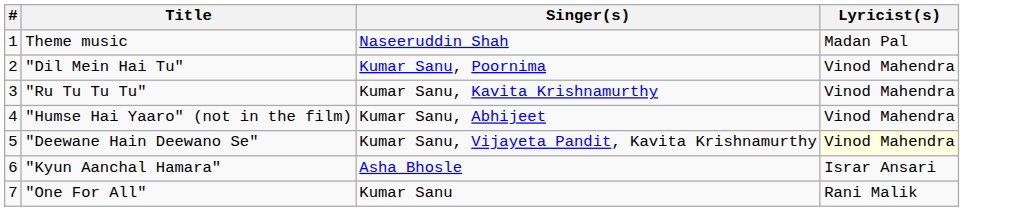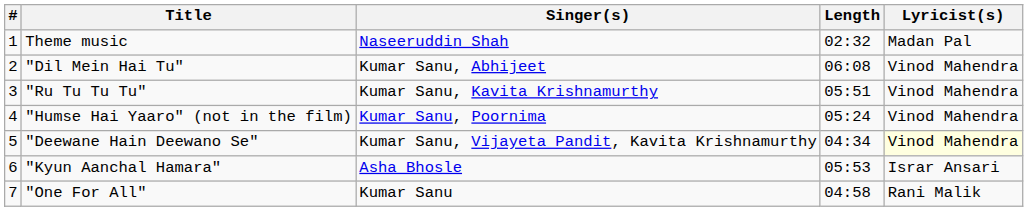+ column: Length | 02:32 | 06:08 | 05:51 | 05:24 | 04:34 | 05:53 | 04:58
"Dil Mein Hai Tu" | Singer(s): Kumar Sanu, Poornima -> Kumar Sanu, Abhijeet
"Humse Hai Yaaro" (not in the film) | Singer(s): Kumar Sanu, Abhijeet -> Kumar Sanu, Poornima
